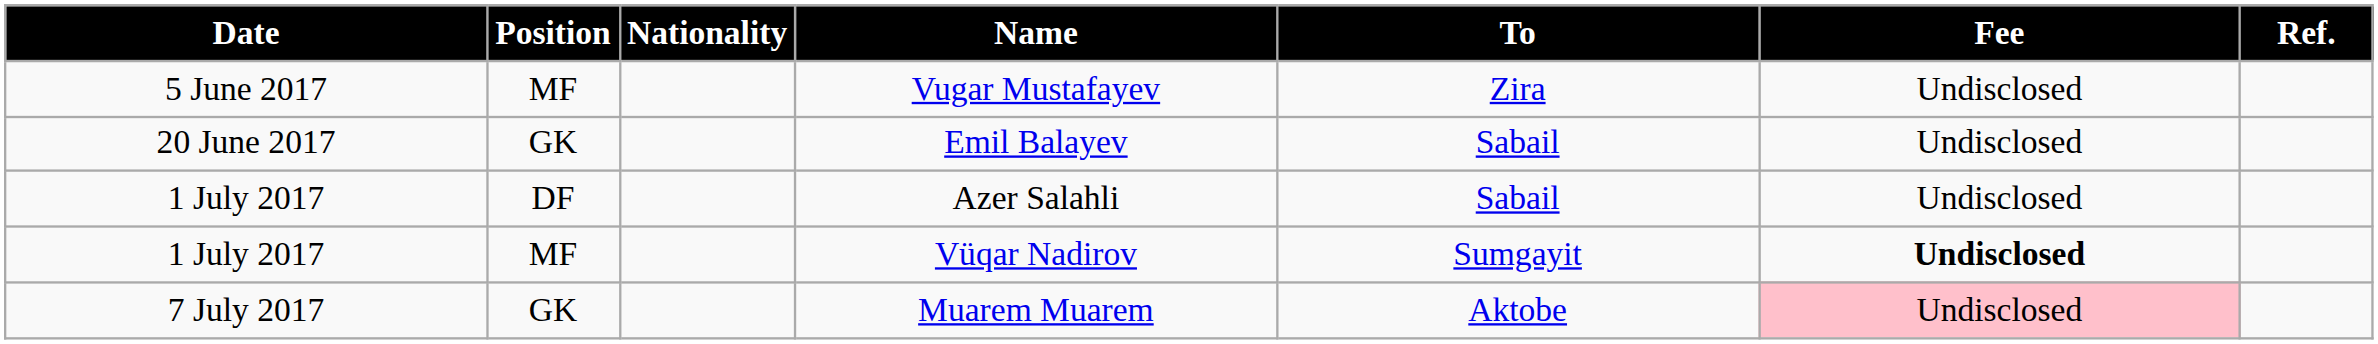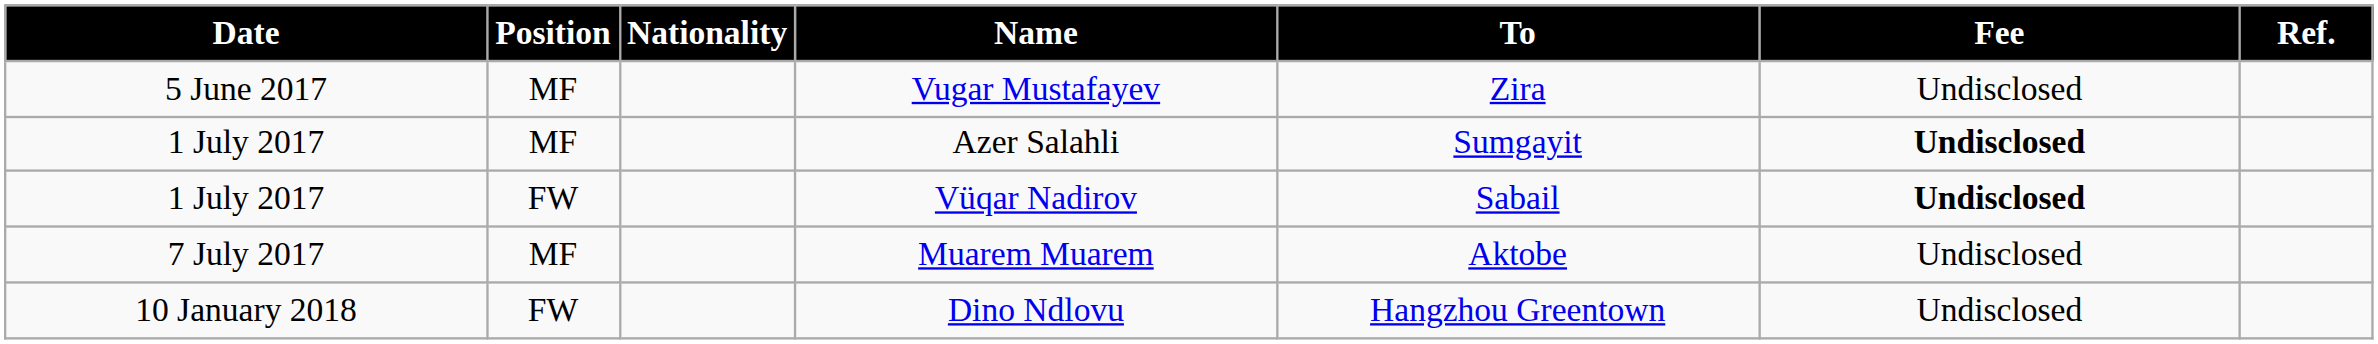- row: 20 June 2017 | GK | Emil Balayev | Sabail | Undisclosed
Azer Salahli | Position: DF -> MF
Azer Salahli | To: Sabail -> Sumgayit
Azer Salahli | Fee: normal -> bold
Vüqar Nadirov | Position: MF -> FW
Vüqar Nadirov | To: Sumgayit -> Sabail
Muarem Muarem | Position: GK -> MF
Muarem Muarem | Fee: pink background -> no background
+ row: 10 January 2018 | FW | Dino Ndlovu | Hangzhou Greentown | Undisclosed
